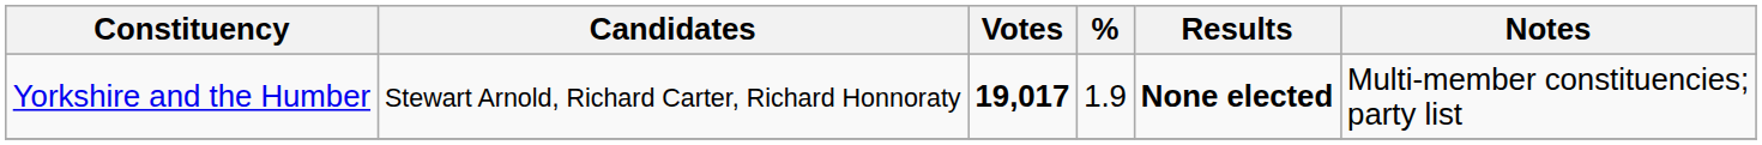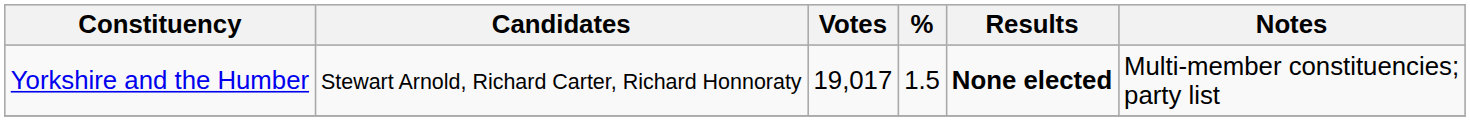Yorkshire and the Humber | Votes: bold -> normal
Yorkshire and the Humber | %: 1.9 -> 1.5
